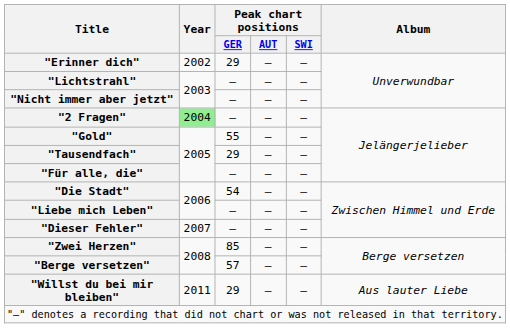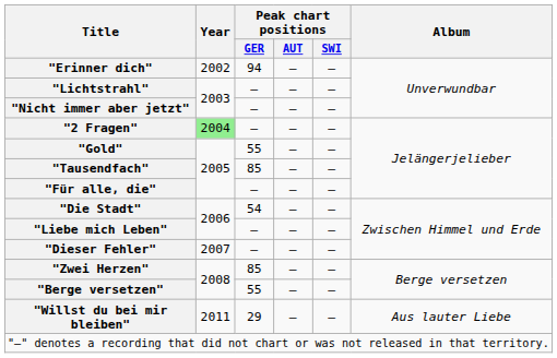"Erinner dich" | Peak chart positions / GER: 29 -> 94
"Tausendfach" | Peak chart positions / GER: 29 -> 85
"Berge versetzen" | Peak chart positions / GER: 57 -> 55
